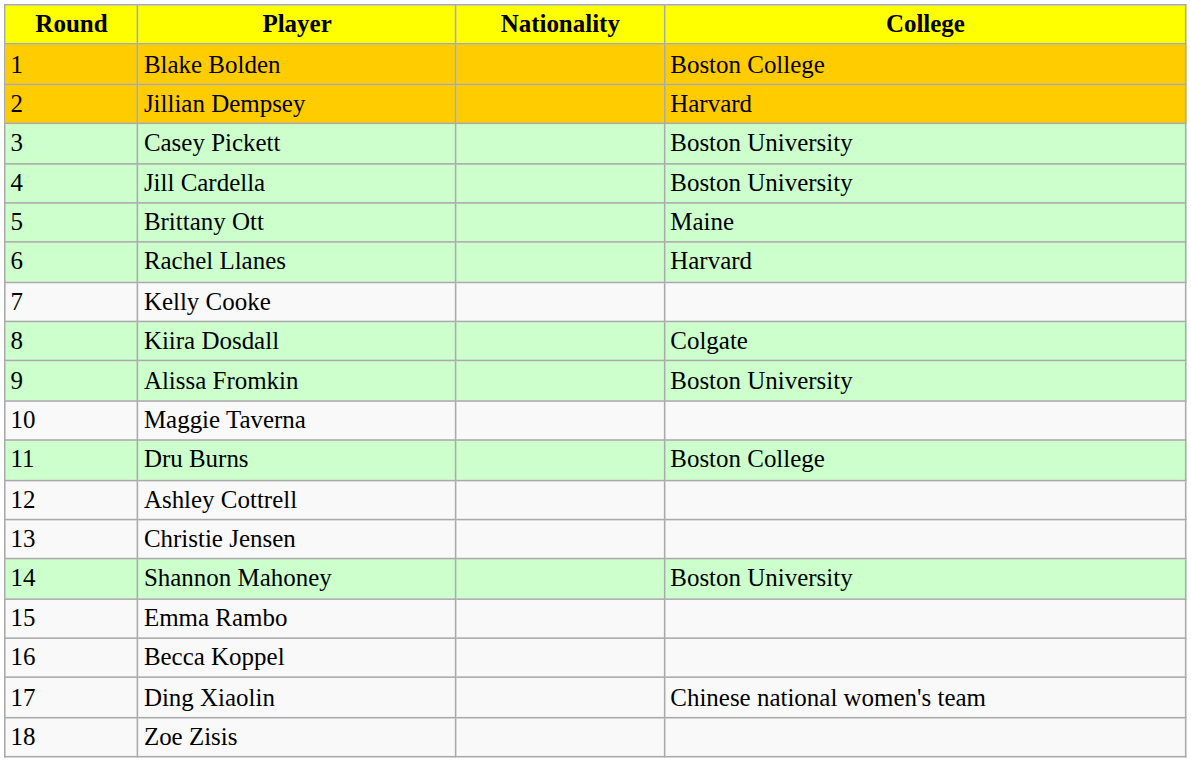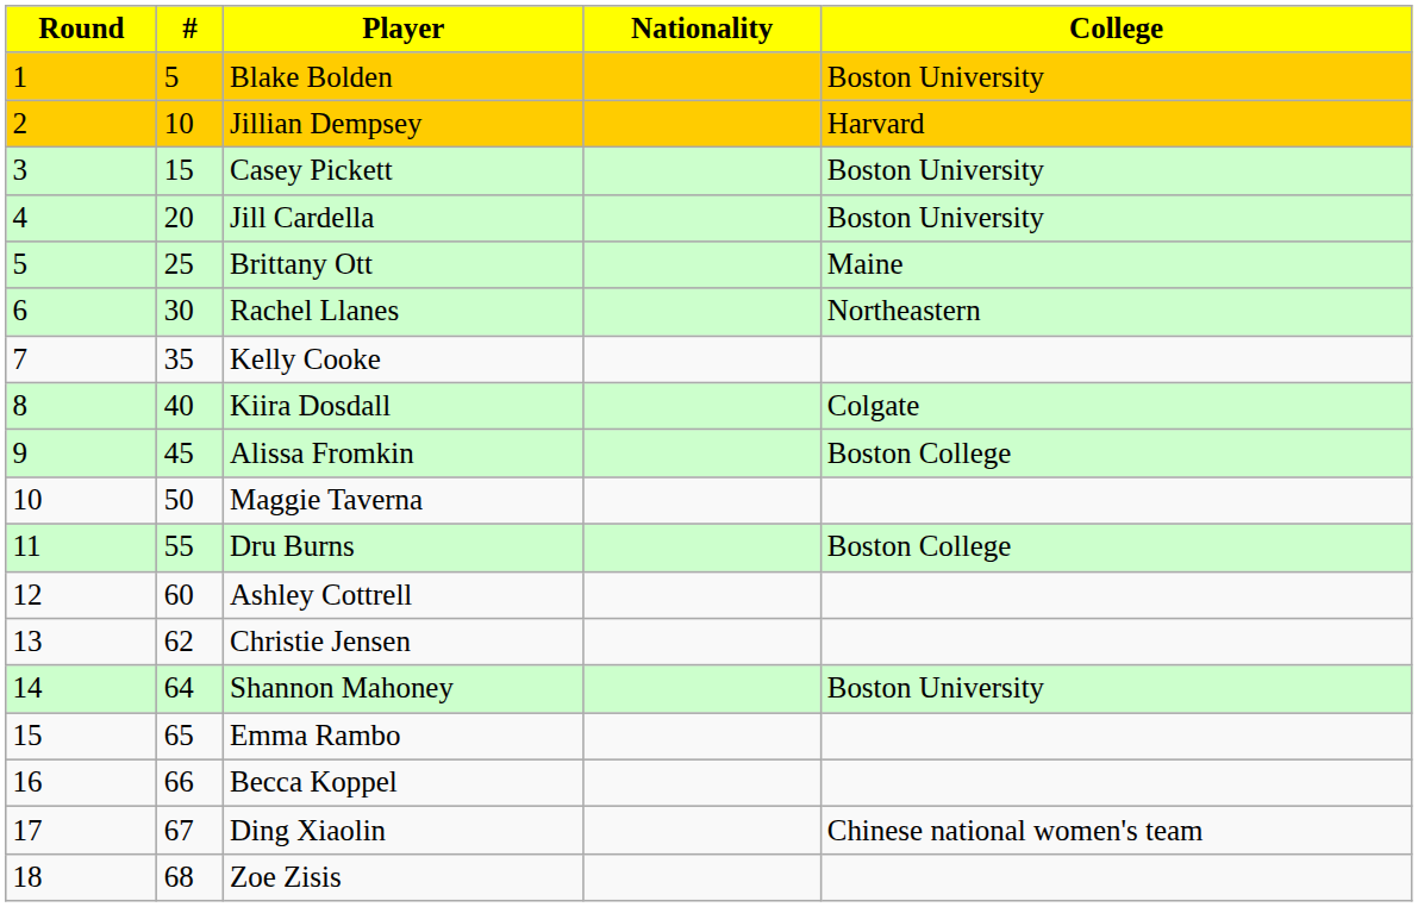+ column: # | 5 | 10 | 15 | 20 | 25 | 30 | 35 | 40 | 45 | 50 | 55 | 60 | 62 | 64 | 65 | 66 | 67 | 68
Blake Bolden | College: Boston College -> Boston University
Rachel Llanes | College: Harvard -> Northeastern
Alissa Fromkin | College: Boston University -> Boston College
